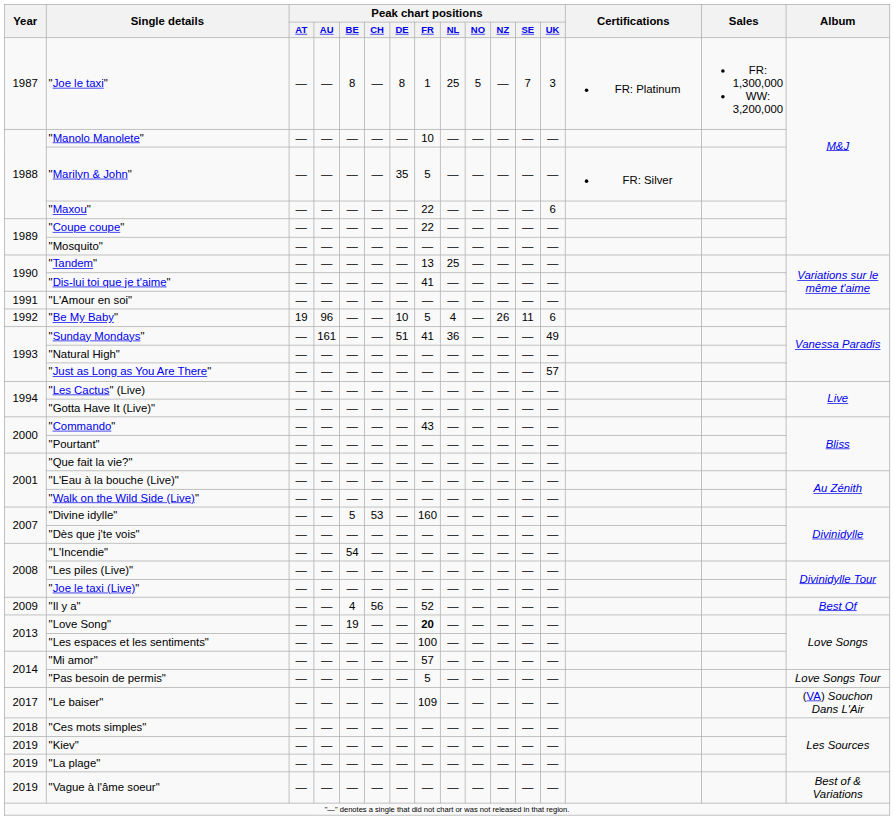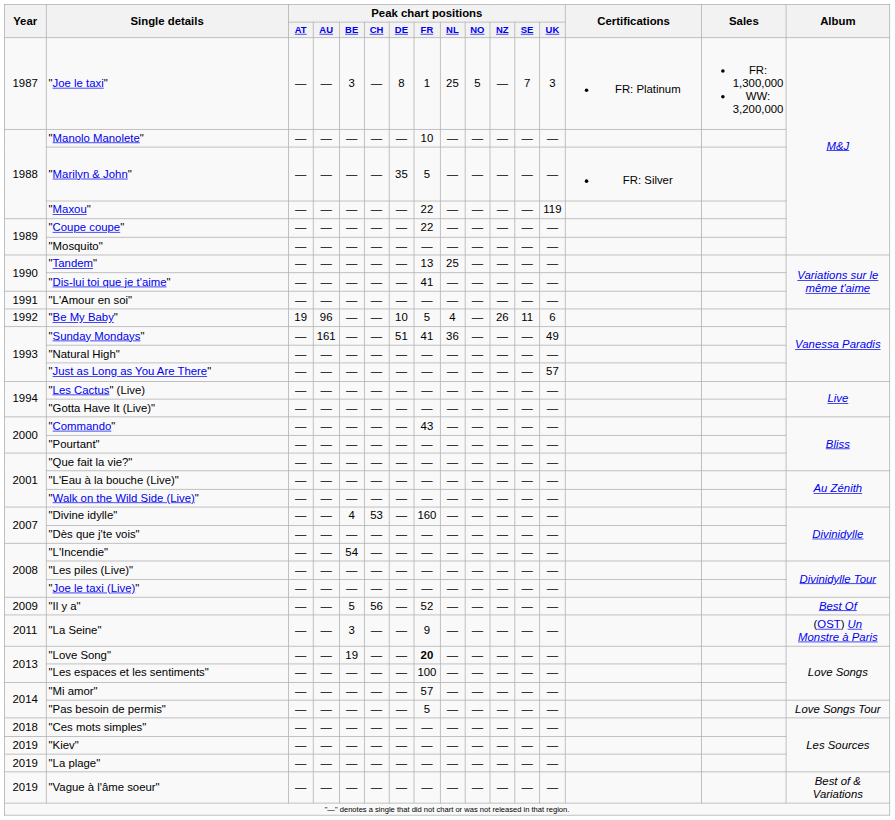"Joe le taxi" | Peak chart positions / BE: 8 -> 3
"Maxou" | Peak chart positions / UK: 6 -> 119
"Divine idylle" | Peak chart positions / BE: 5 -> 4
"Il y a" | Peak chart positions / BE: 4 -> 5
+ row: 2011 | "La Seine" | — | — | 3 | — | — | 9 | — | — | — | — | — | (OST) Un Monstre à Paris
- row: 2017 | "Le baiser" | — | — | — | — | — | 109 | — | — | — | — | — | (VA) Souchon Dans L'Air
